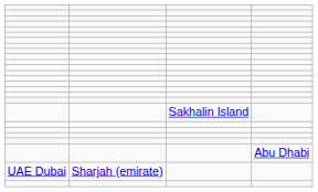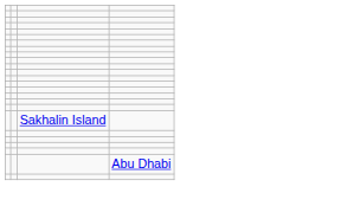- row: UAE Dubai | Sharjah (emirate)
